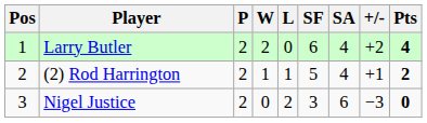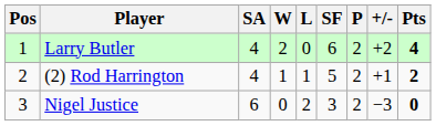columns swapped: P <-> SA
